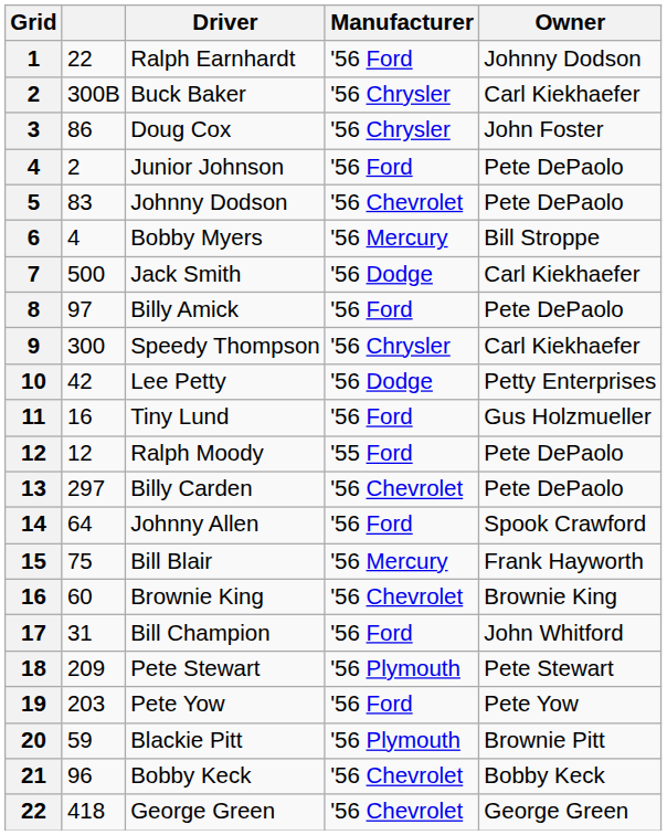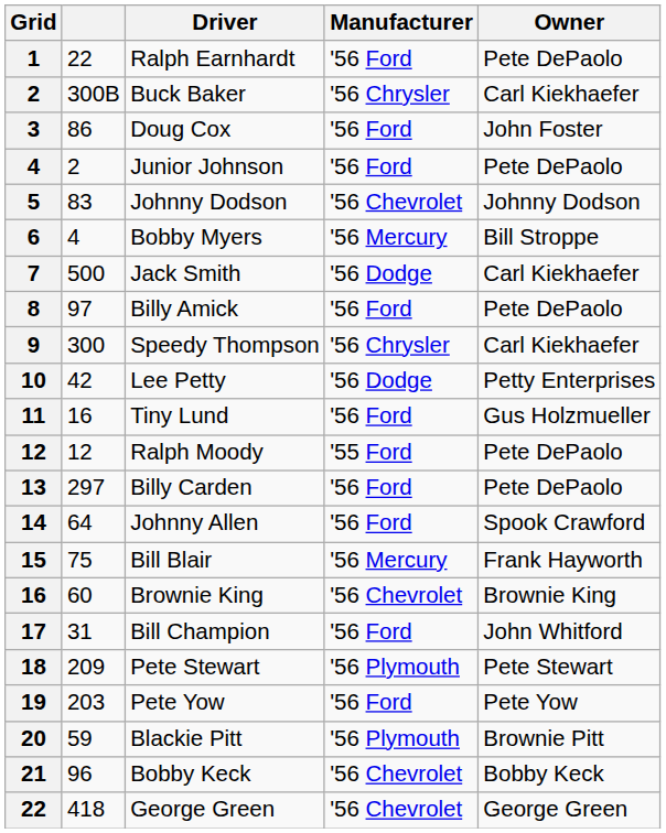1 | Owner: Johnny Dodson -> Pete DePaolo
3 | Manufacturer: '56 Chrysler -> '56 Ford
5 | Owner: Pete DePaolo -> Johnny Dodson
13 | Manufacturer: '56 Chevrolet -> '56 Ford
